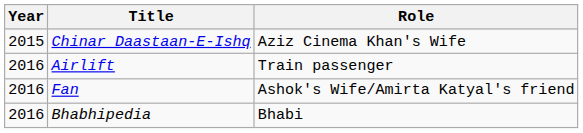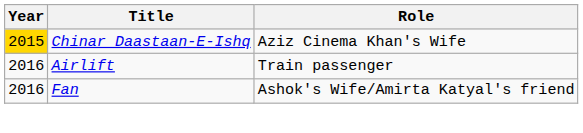Chinar Daastaan-E-Ishq | Year: no background -> gold background
- row: 2016 | Bhabhipedia | Bhabi
